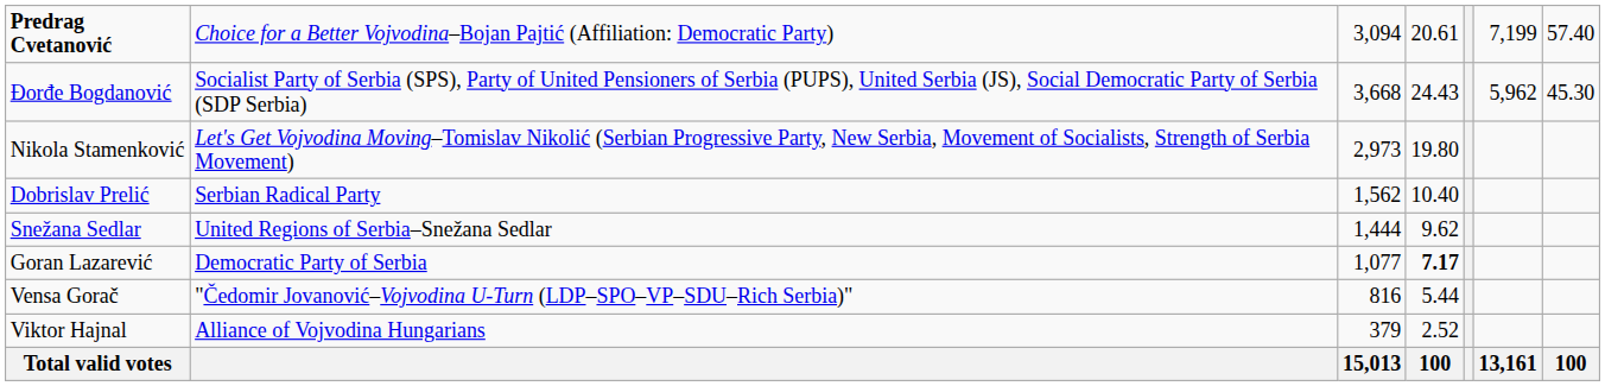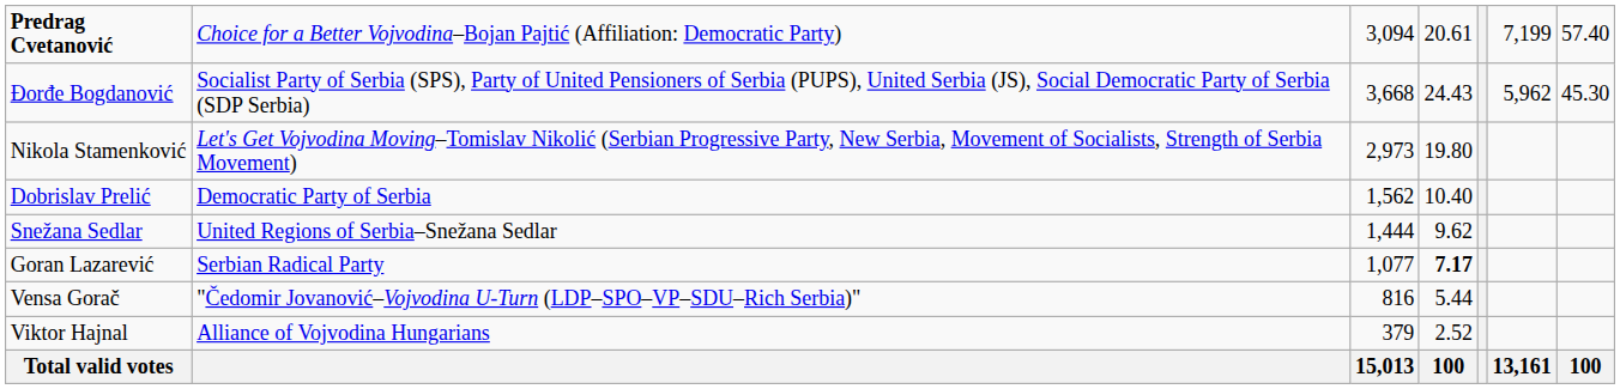Dobrislav Prelić | column 2: Serbian Radical Party -> Democratic Party of Serbia
Goran Lazarević | column 2: Democratic Party of Serbia -> Serbian Radical Party
